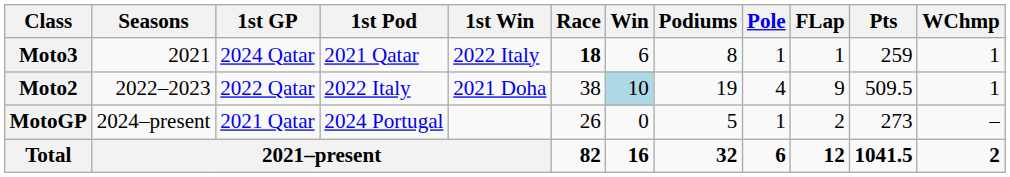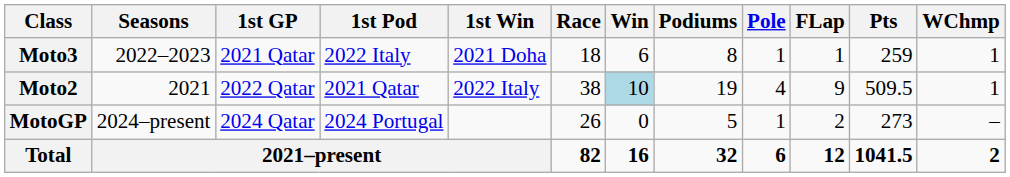Moto3 | Seasons: 2021 -> 2022–2023
Moto3 | 1st GP: 2024 Qatar -> 2021 Qatar
Moto3 | 1st Pod: 2021 Qatar -> 2022 Italy
Moto3 | 1st Win: 2022 Italy -> 2021 Doha
Moto3 | Race: bold -> normal
Moto2 | Seasons: 2022–2023 -> 2021
Moto2 | 1st Pod: 2022 Italy -> 2021 Qatar
Moto2 | 1st Win: 2021 Doha -> 2022 Italy
MotoGP | 1st GP: 2021 Qatar -> 2024 Qatar
